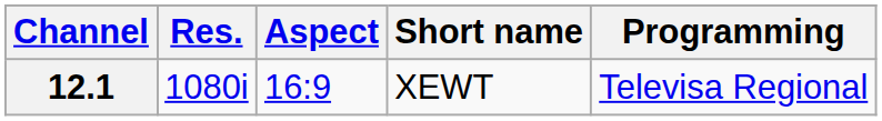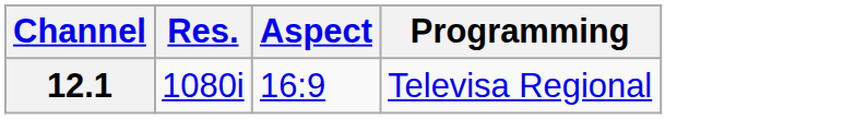- column: Short name | XEWT
